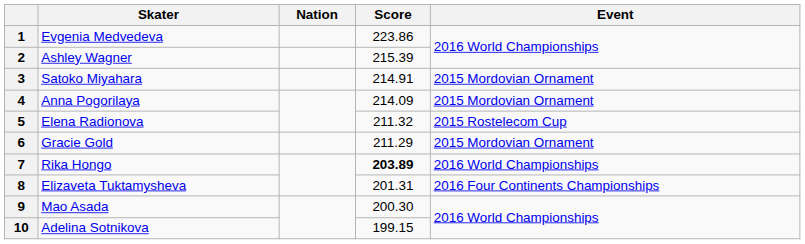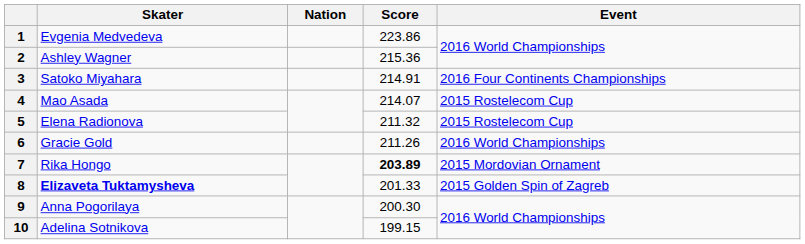2 | Score: 215.39 -> 215.36
3 | Event: 2015 Mordovian Ornament -> 2016 Four Continents Championships
4 | Skater: Anna Pogorilaya -> Mao Asada
4 | Score: 214.09 -> 214.07
4 | Event: 2015 Mordovian Ornament -> 2015 Rostelecom Cup
6 | Score: 211.29 -> 211.26
6 | Event: 2015 Mordovian Ornament -> 2016 World Championships
7 | Event: 2016 World Championships -> 2015 Mordovian Ornament
8 | Skater: normal -> bold
8 | Score: 201.31 -> 201.33
8 | Event: 2016 Four Continents Championships -> 2015 Golden Spin of Zagreb
9 | Skater: Mao Asada -> Anna Pogorilaya
